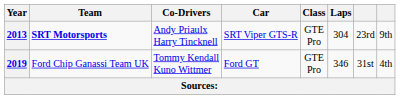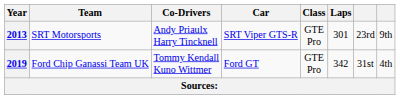2013 | Team: bold -> normal
2013 | Laps: 304 -> 301
2019 | Laps: 346 -> 342
